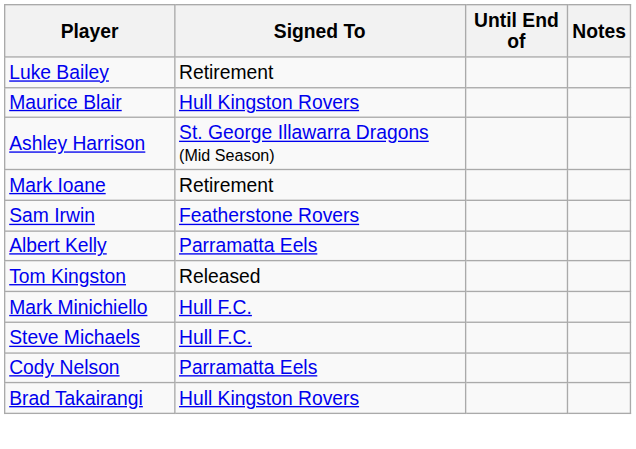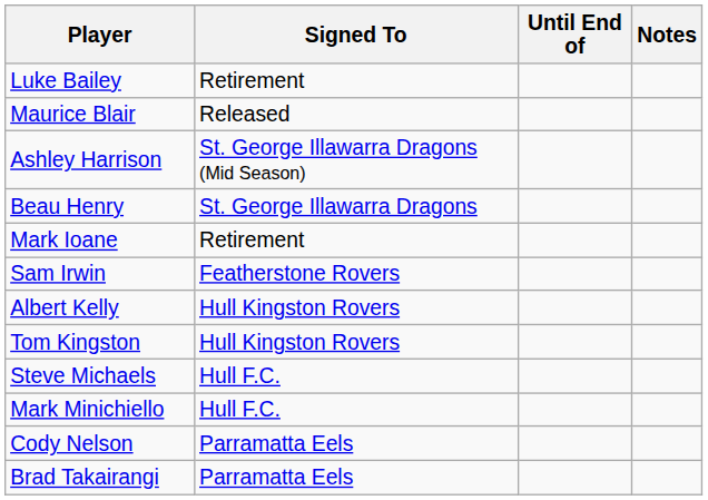Maurice Blair | Signed To: Hull Kingston Rovers -> Released
+ row: Beau Henry | St. George Illawarra Dragons
Albert Kelly | Signed To: Parramatta Eels -> Hull Kingston Rovers
Tom Kingston | Signed To: Released -> Hull Kingston Rovers
rows swapped: Steve Michaels <-> Mark Minichiello
Brad Takairangi | Signed To: Hull Kingston Rovers -> Parramatta Eels
